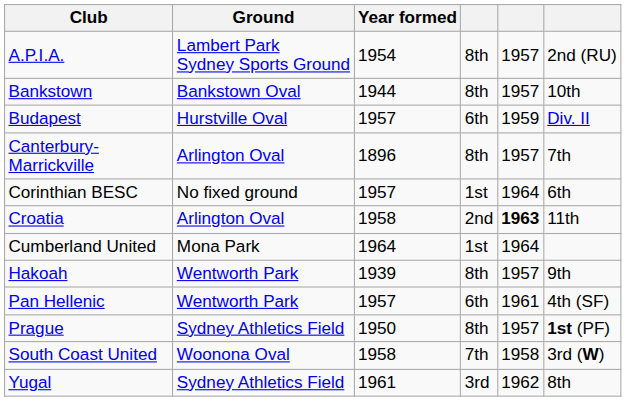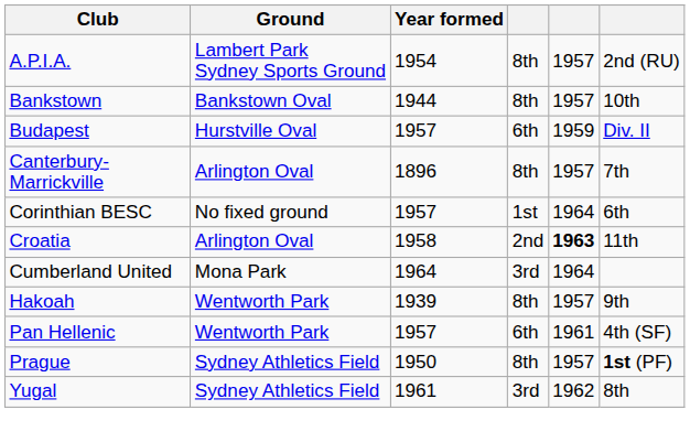Cumberland United | column 4: 1st -> 3rd
- row: South Coast United | Woonona Oval | 1958 | 7th | 1958 | 3rd (W)
